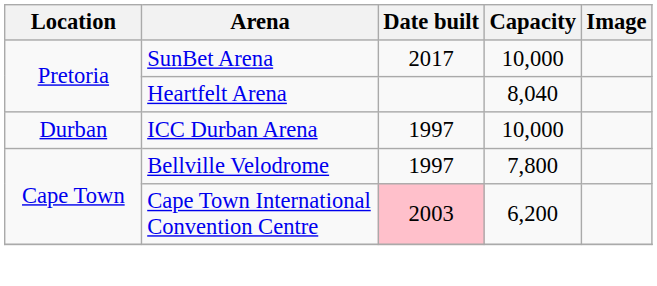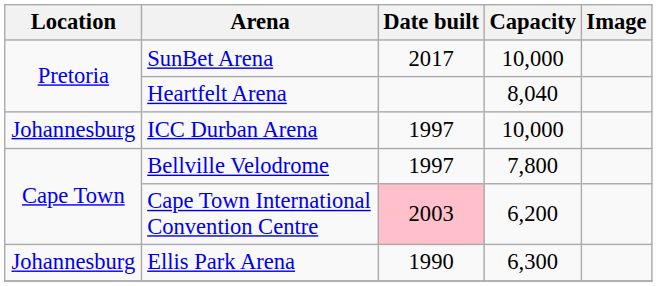ICC Durban Arena | Location: Durban -> Johannesburg
+ row: Johannesburg | Ellis Park Arena | 1990 | 6,300
